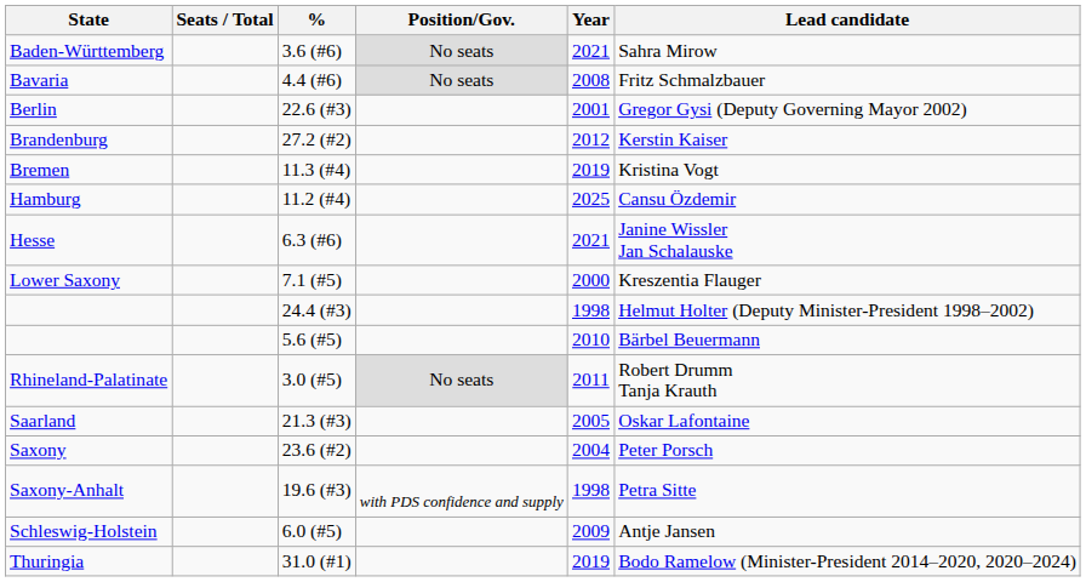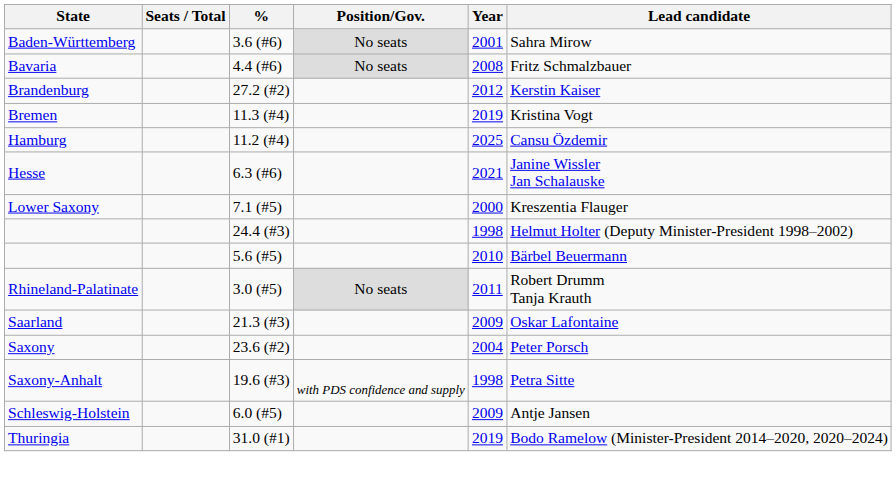Baden-Württemberg | Year: 2021 -> 2001
- row: Berlin | 22.6 (#3) | 2001 | Gregor Gysi (Deputy Governing Mayor 2002)
Saarland | Year: 2005 -> 2009
